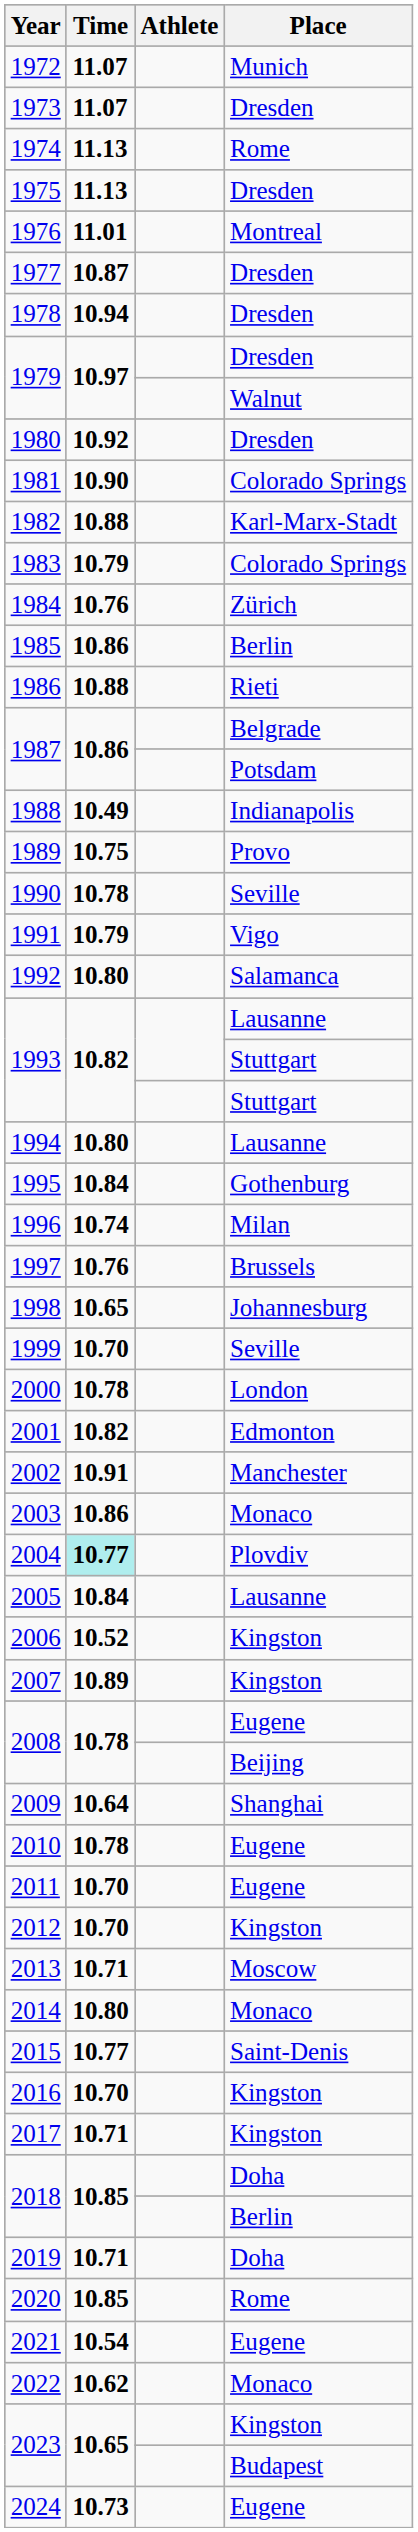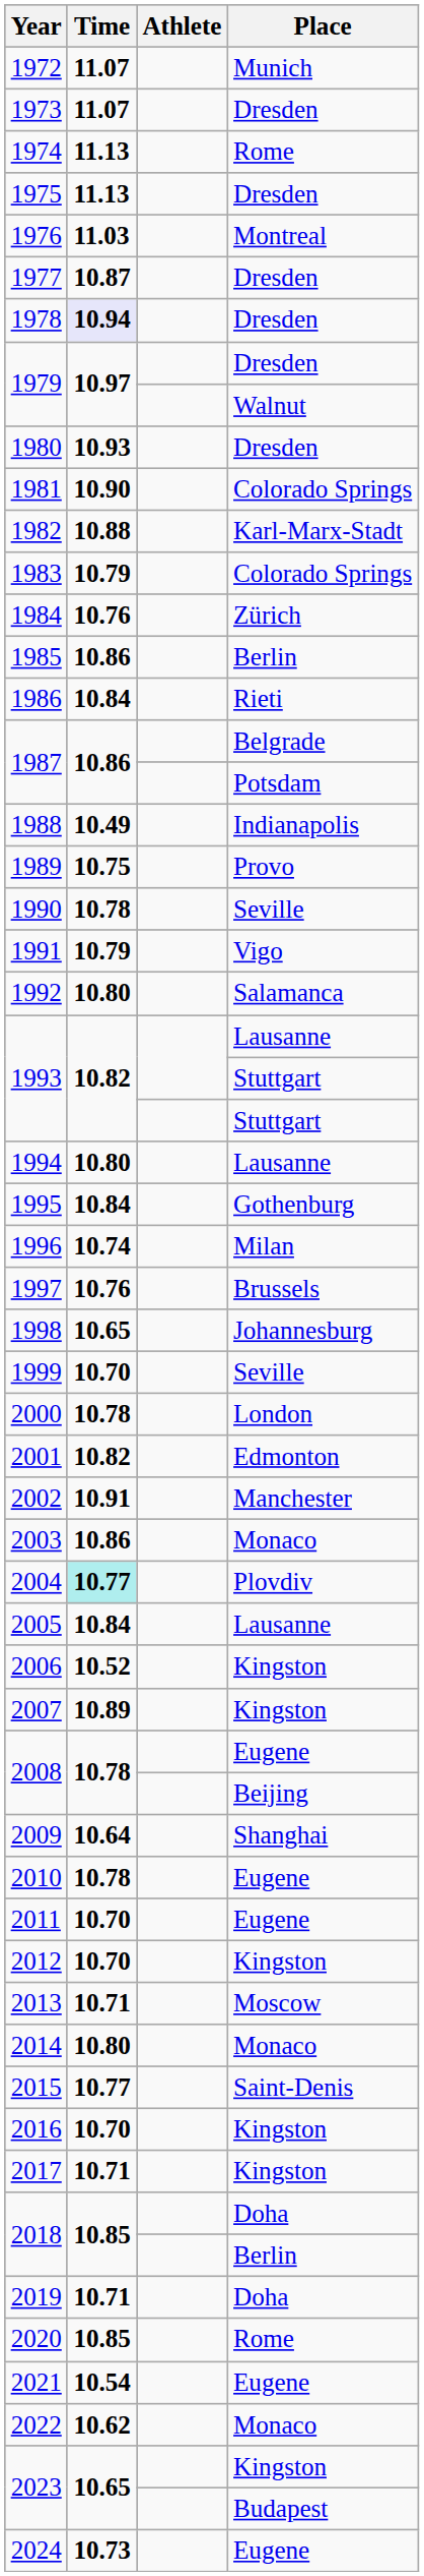1976 | Time: 11.01 -> 11.03
1978 | Time: no background -> lavender background
1980 | Time: 10.92 -> 10.93
1986 | Time: 10.88 -> 10.84
